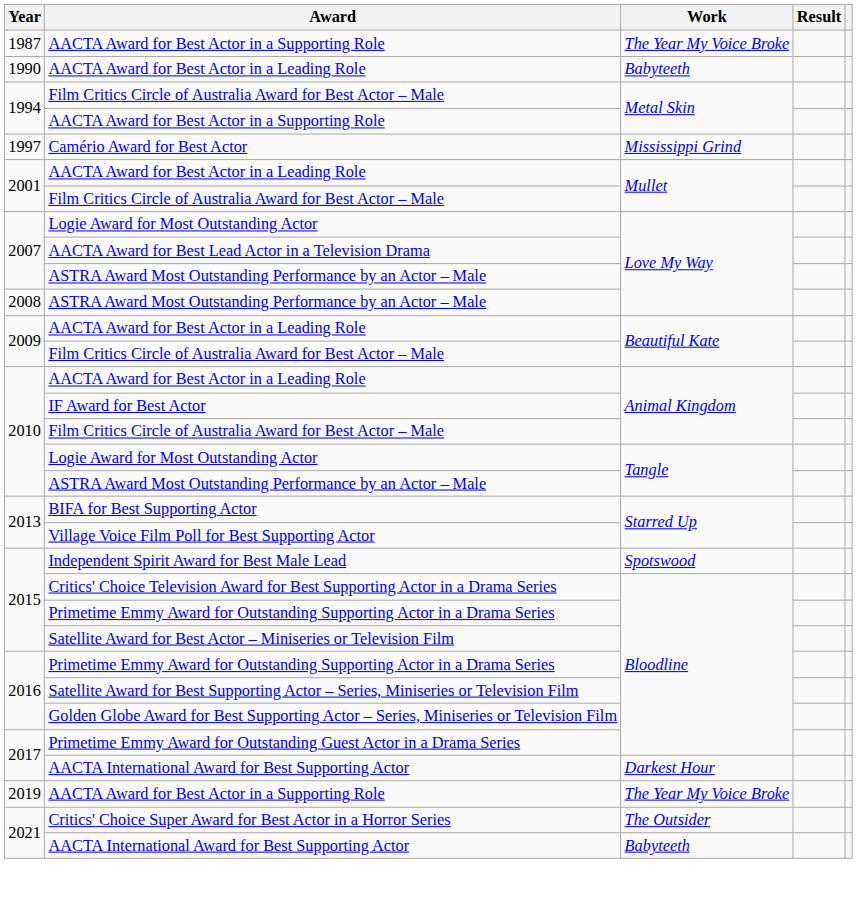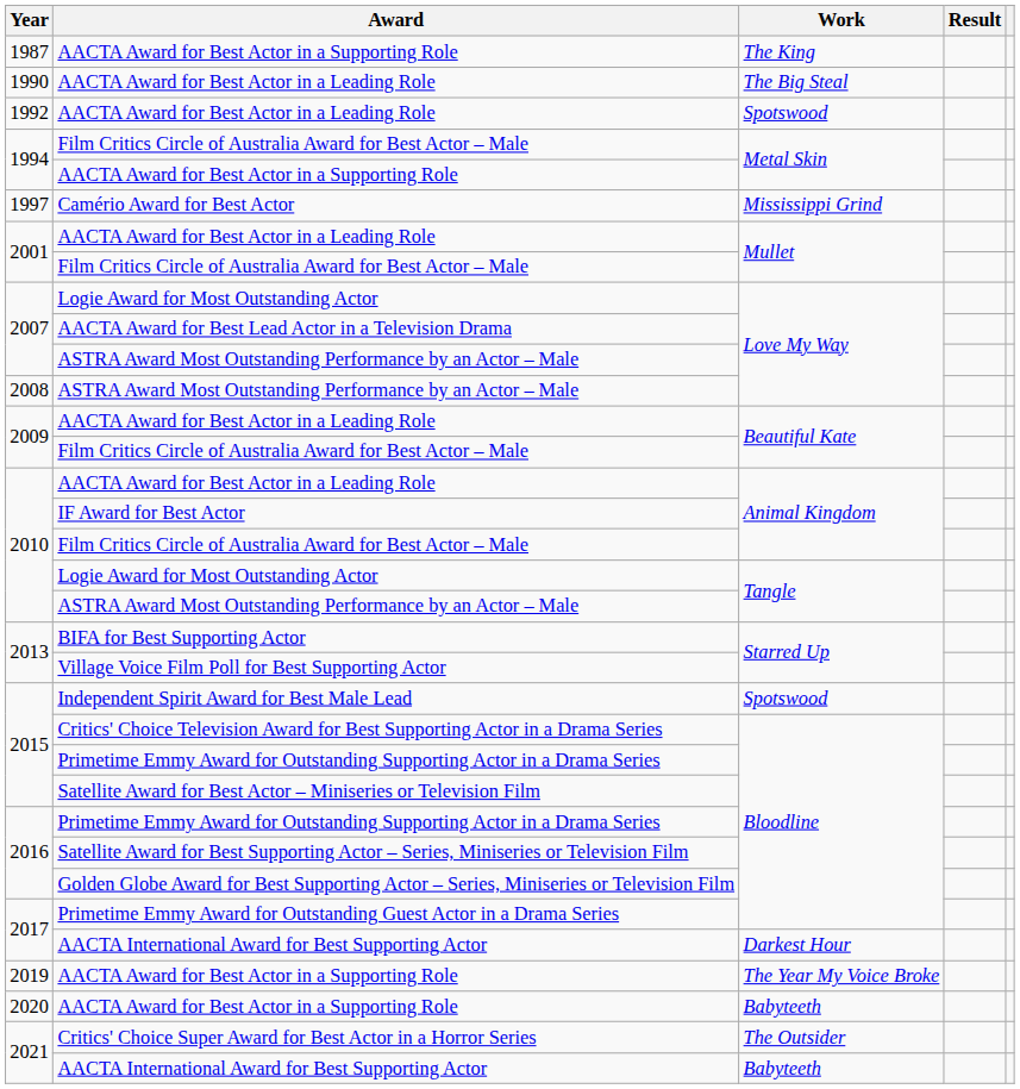1987 / AACTA Award for Best Actor in a Supporting Role | Work: The Year My Voice Broke -> The King
1990 / AACTA Award for Best Actor in a Leading Role | Work: Babyteeth -> The Big Steal
+ row: 1992 | AACTA Award for Best Actor in a Leading Role | Spotswood
+ row: 2020 | AACTA Award for Best Actor in a Supporting Role | Babyteeth
